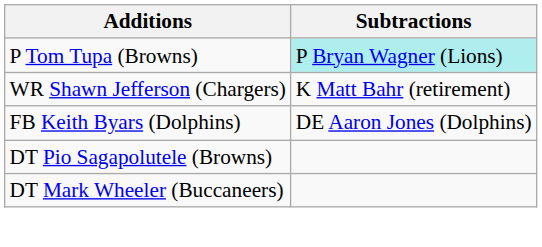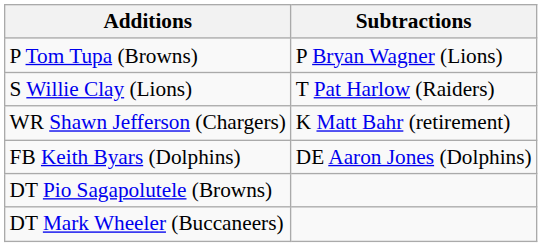P Tom Tupa (Browns) | Subtractions: paleturquoise background -> no background
+ row: S Willie Clay (Lions) | T Pat Harlow (Raiders)
